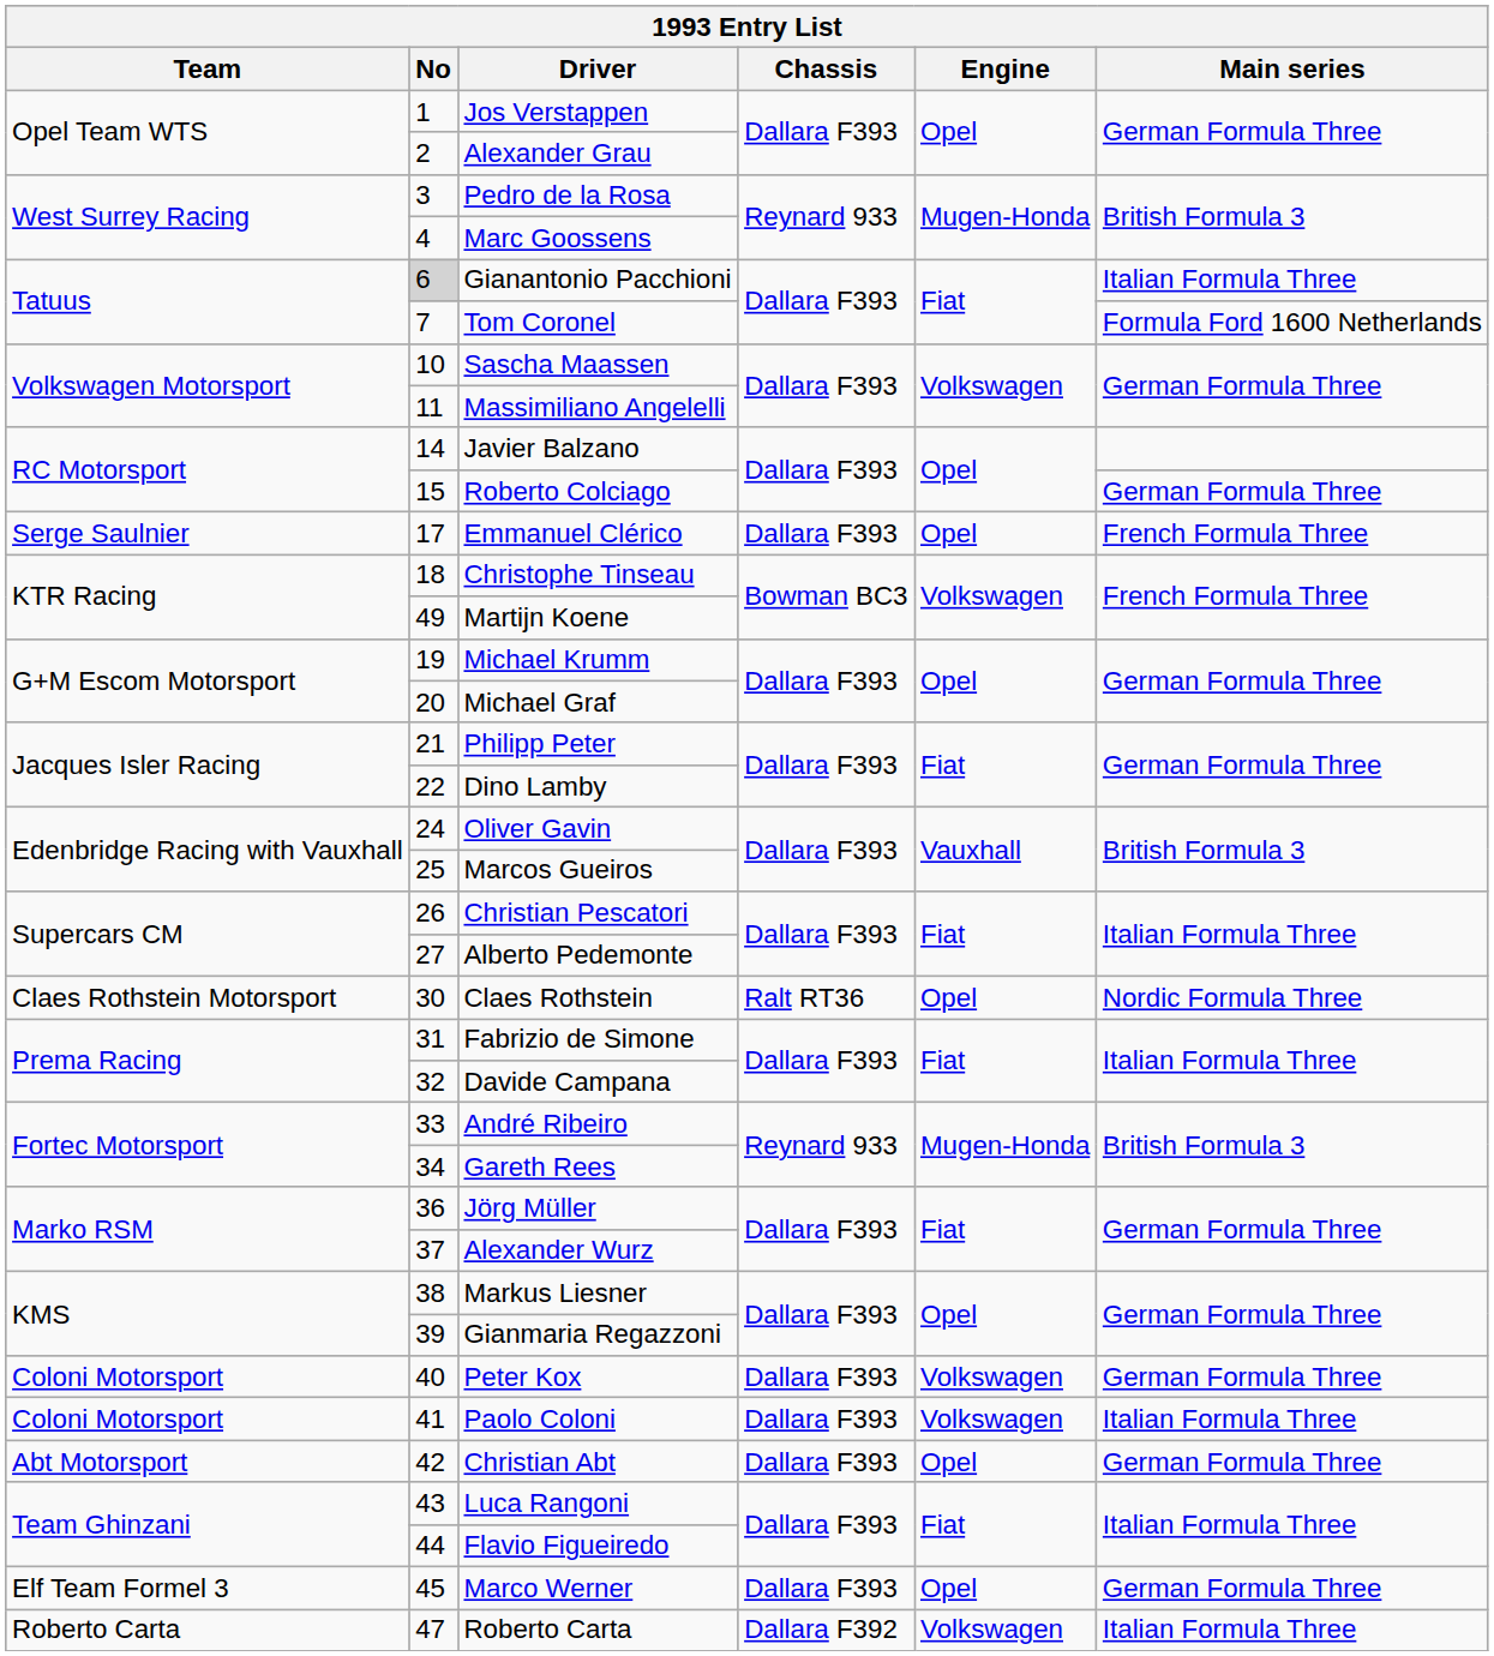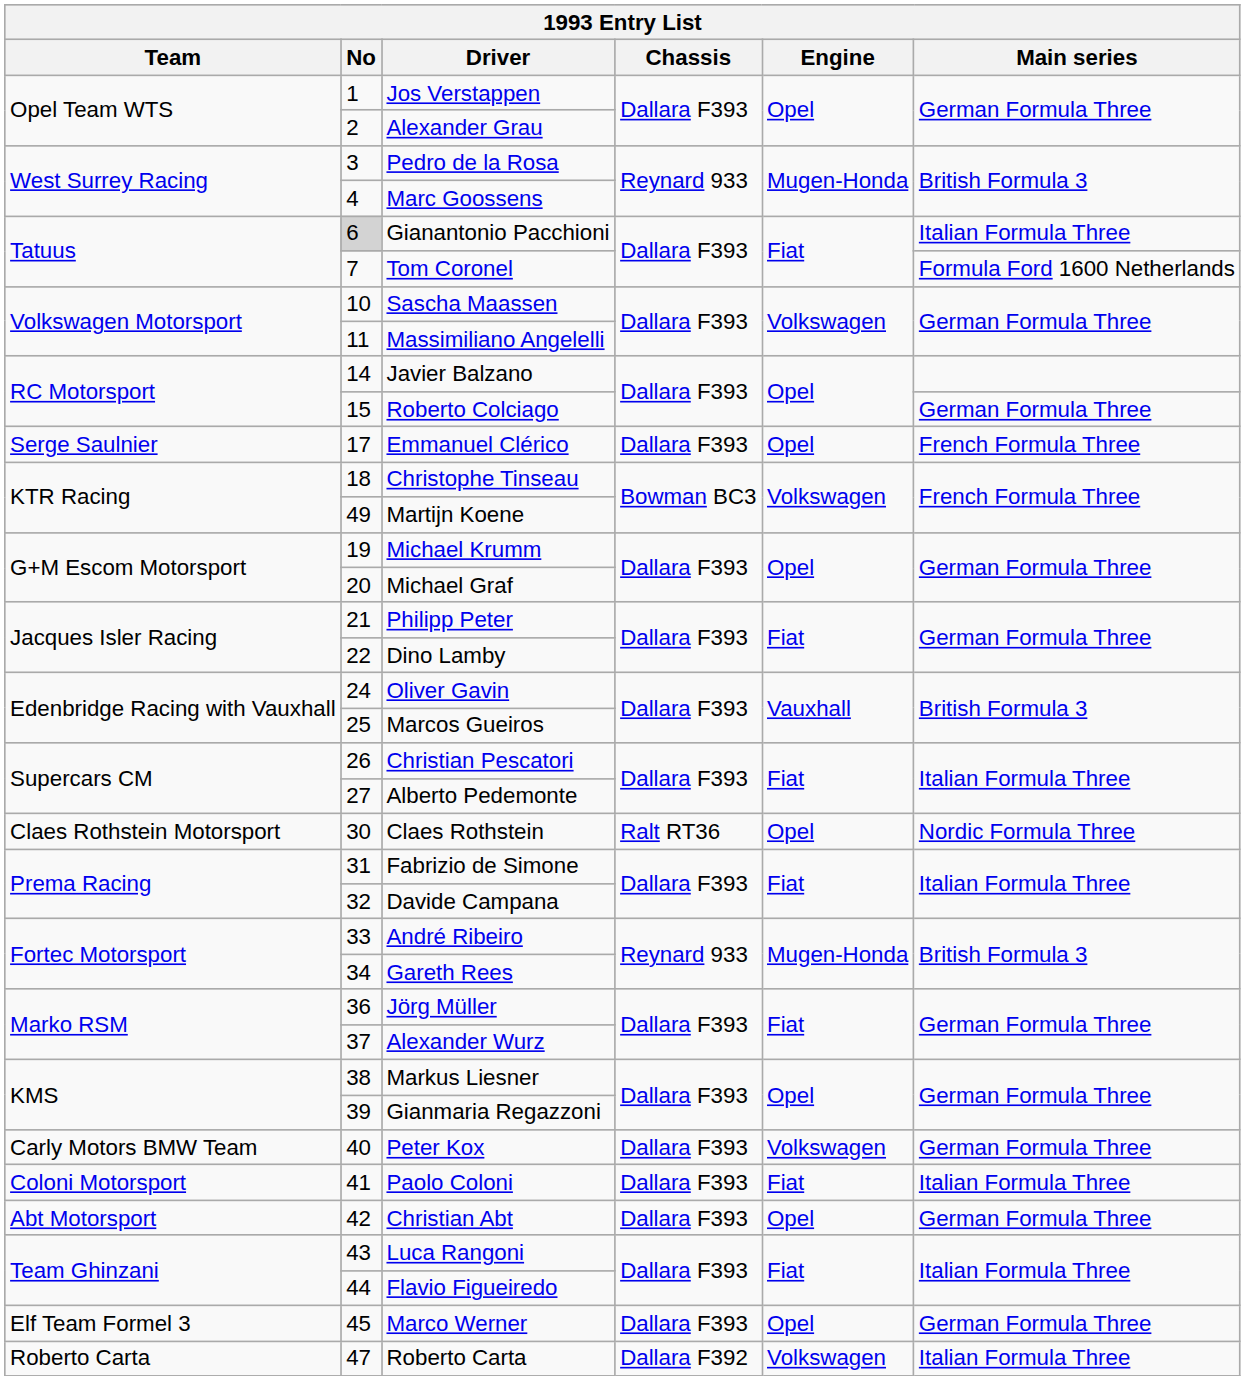Peter Kox | Team: Coloni Motorsport -> Carly Motors BMW Team
Paolo Coloni | Engine: Volkswagen -> Fiat
